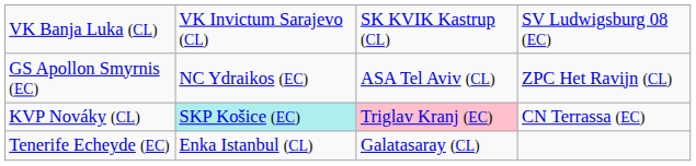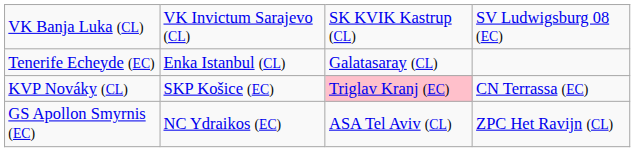rows swapped: GS Apollon Smyrnis (EC) <-> Tenerife Echeyde (EC)
KVP Nováky (CL) | column 2: paleturquoise background -> no background
